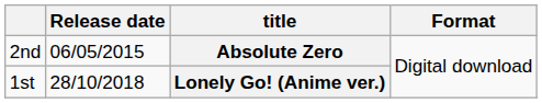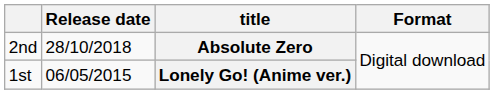Absolute Zero | Release date: 06/05/2015 -> 28/10/2018
Lonely Go! (Anime ver.) | Release date: 28/10/2018 -> 06/05/2015
